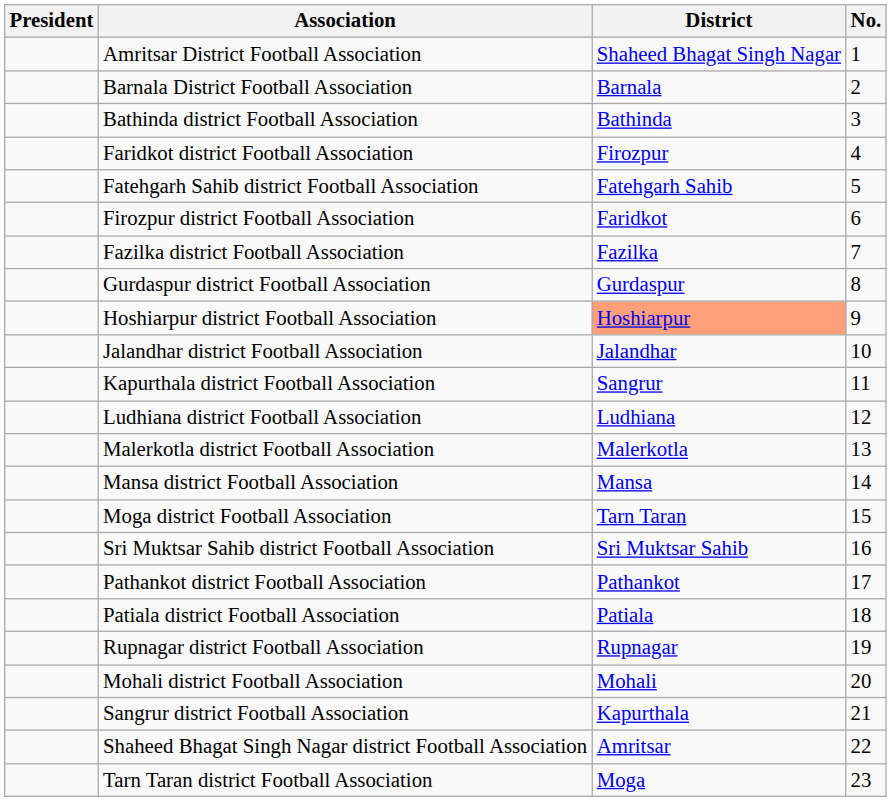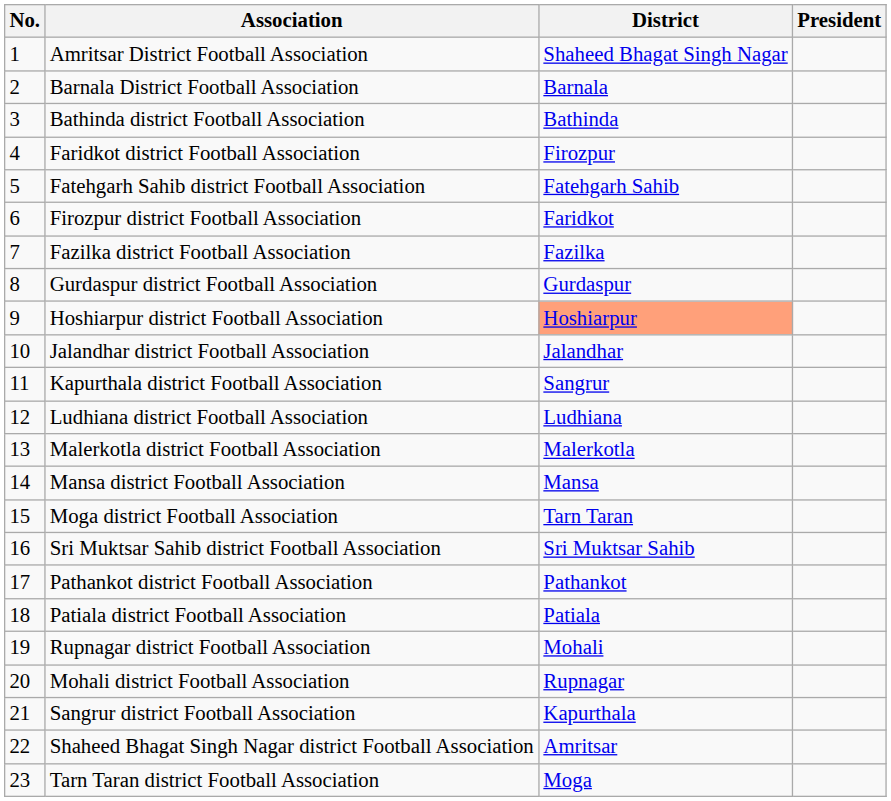columns swapped: No. <-> President
Rupnagar district Football Association | District: Rupnagar -> Mohali
Mohali district Football Association | District: Mohali -> Rupnagar
